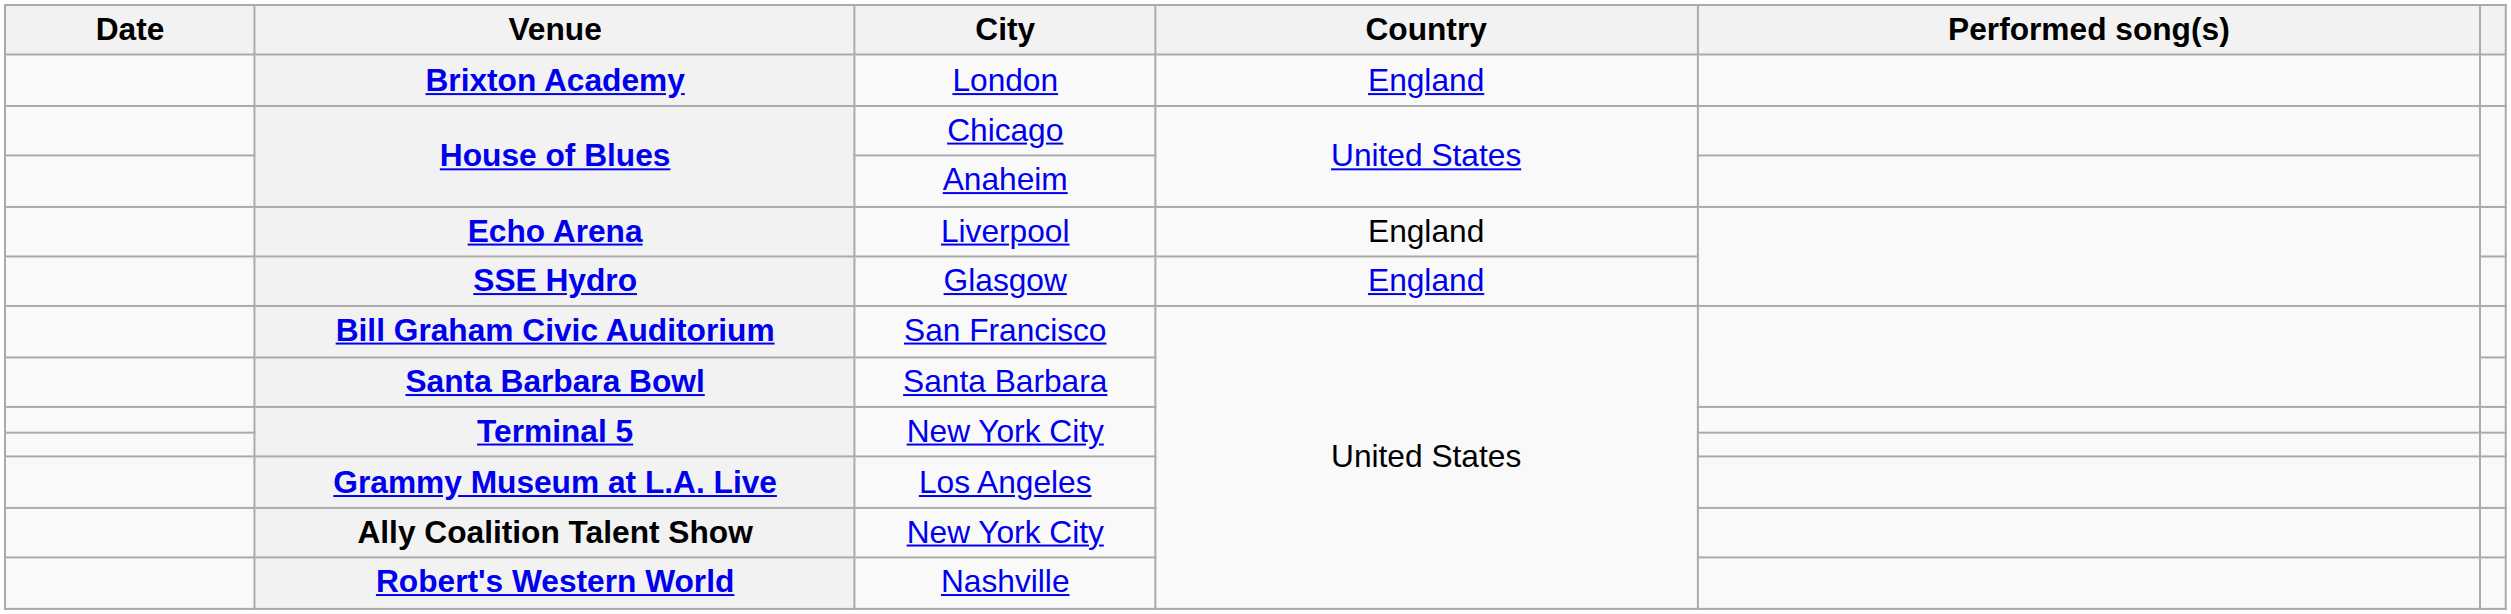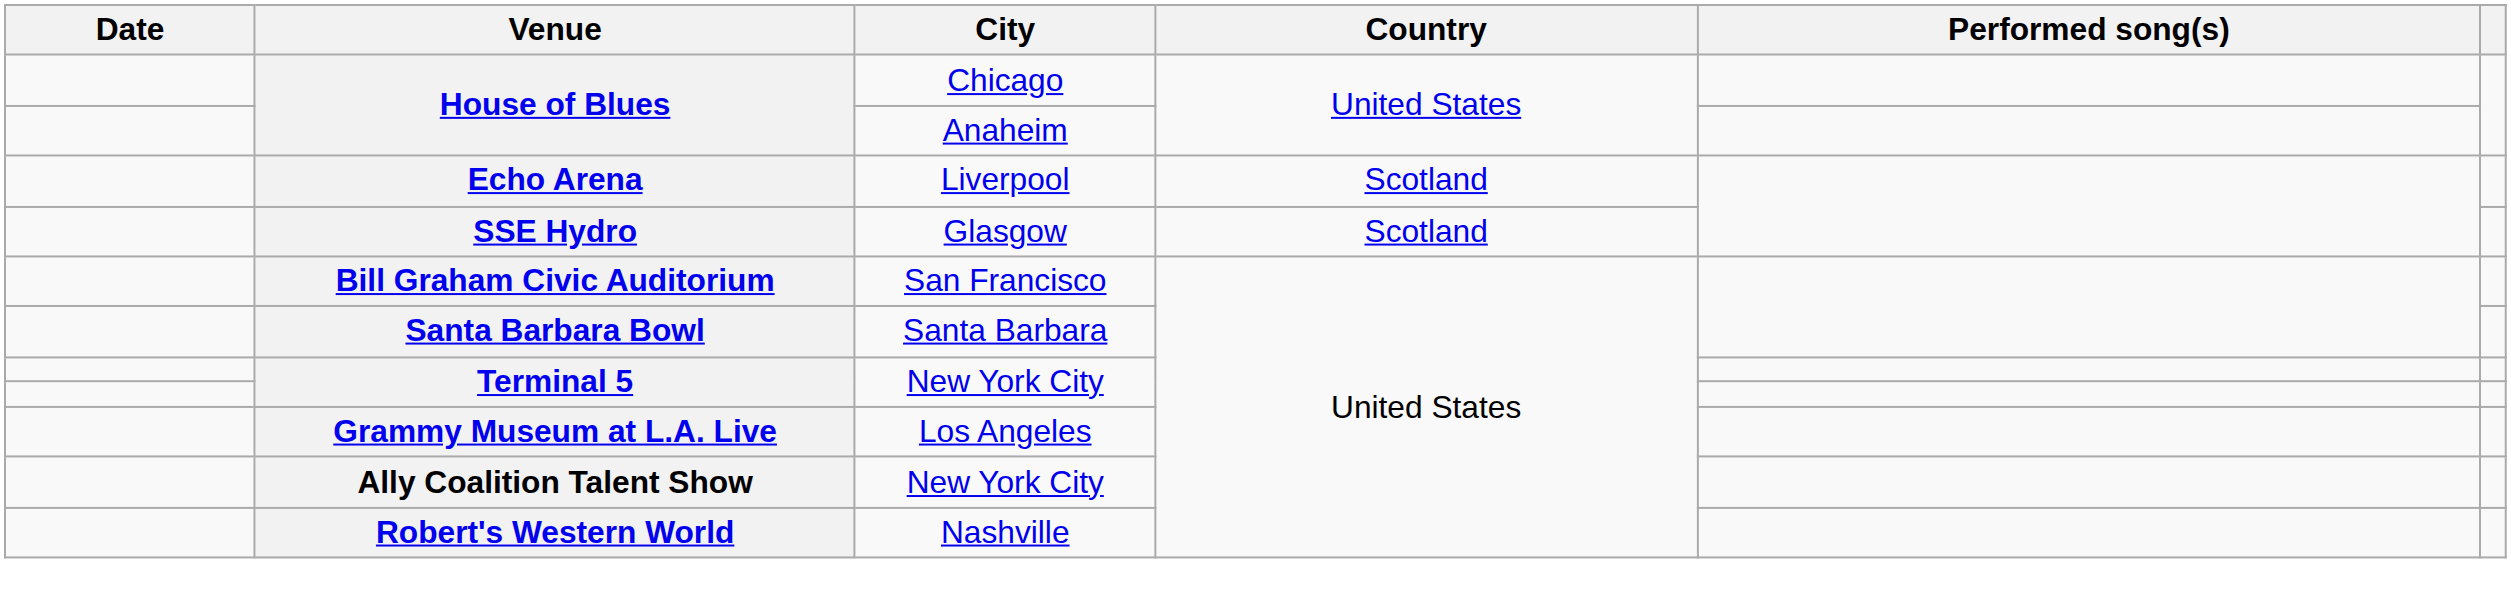- row: Brixton Academy | London | England
Echo Arena | Country: England -> Scotland
SSE Hydro | Country: England -> Scotland
